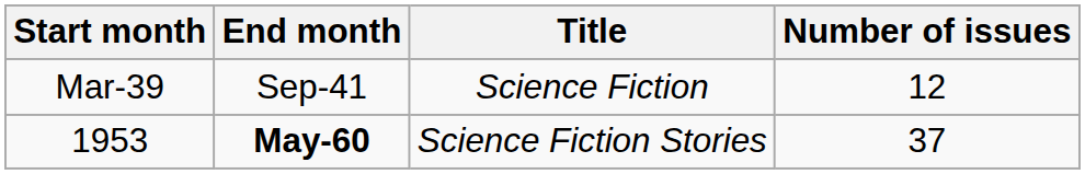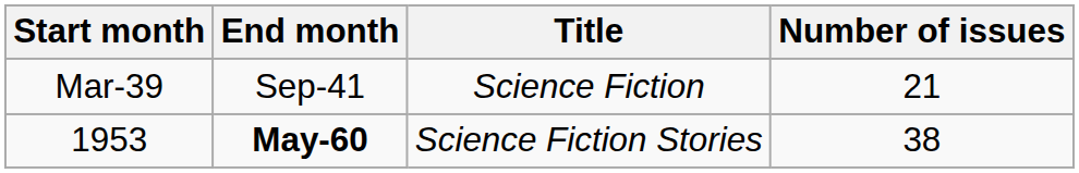Mar-39 | Number of issues: 12 -> 21
1953 | Number of issues: 37 -> 38
